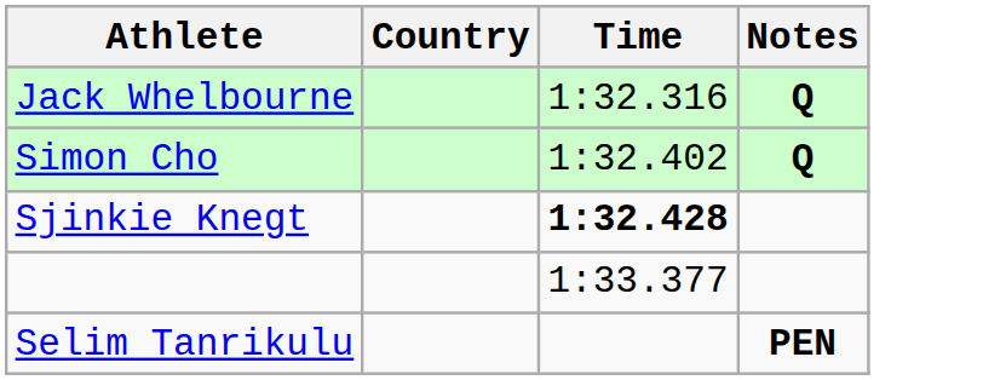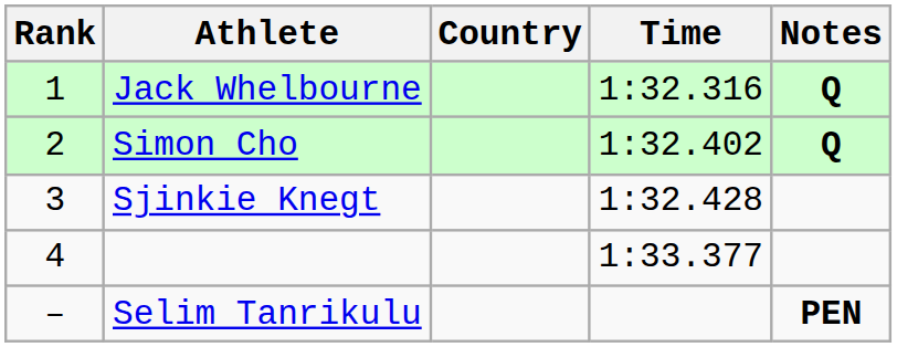+ column: Rank | 1 | 2 | 3 | 4 | –
Sjinkie Knegt | Time: bold -> normal
